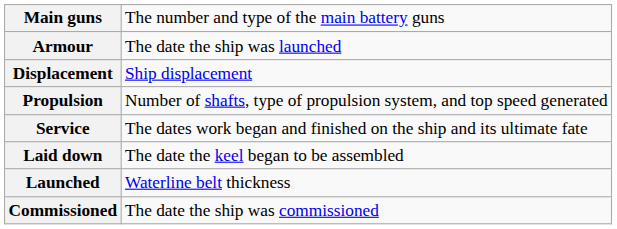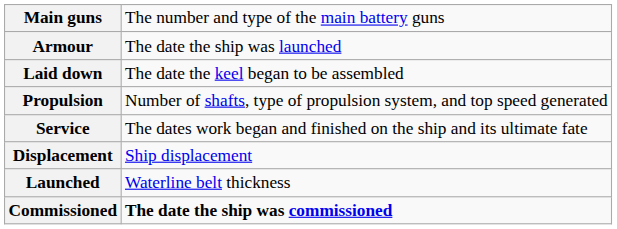rows swapped: Displacement <-> Laid down
Commissioned | column 2: normal -> bold
